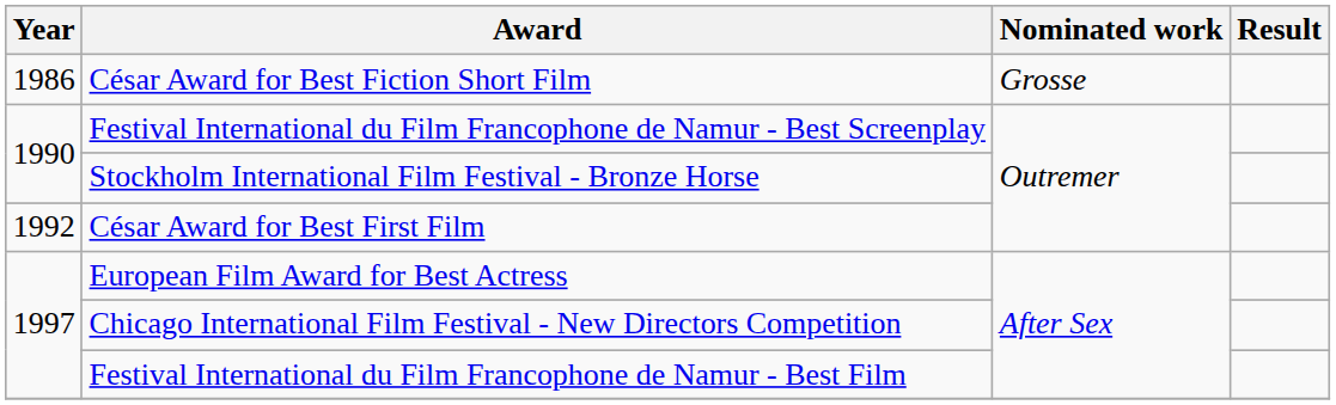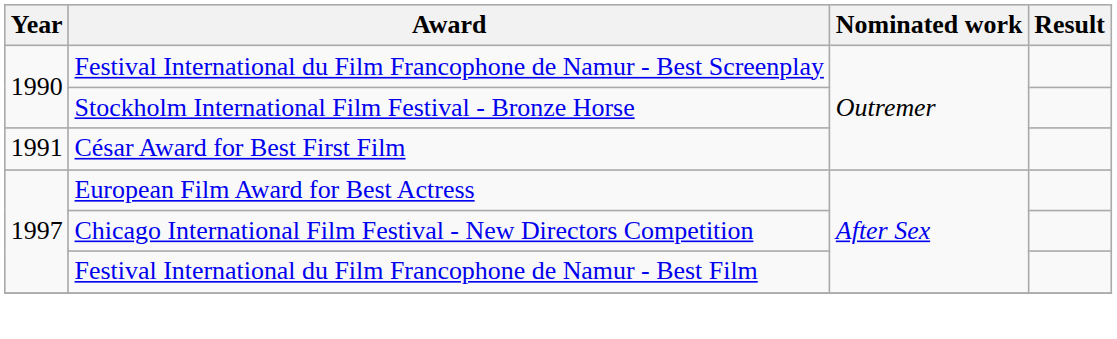- row: 1986 | César Award for Best Fiction Short Film | Grosse
César Award for Best First Film | Year: 1992 -> 1991
